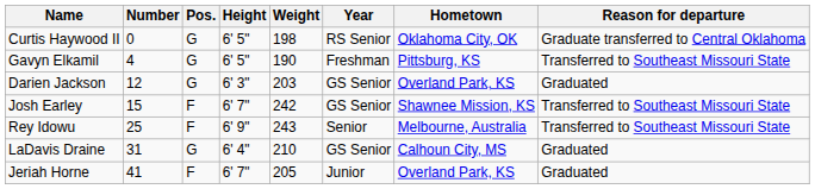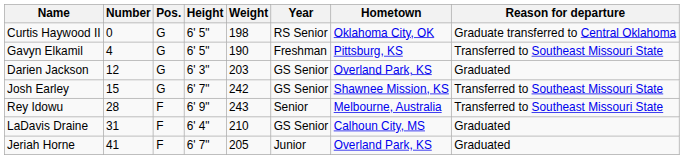Josh Earley | Pos.: F -> G
Rey Idowu | Number: 25 -> 28
LaDavis Draine | Pos.: G -> F
